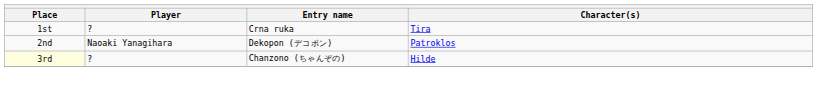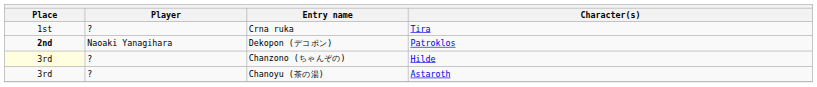Dekopon (デコポン) | Place: normal -> bold
+ row: 3rd | ? | Chanoyu (茶の湯) | Astaroth
